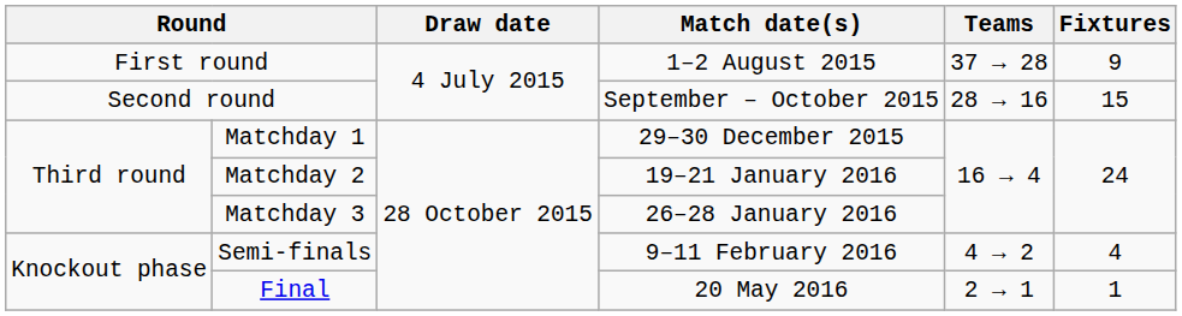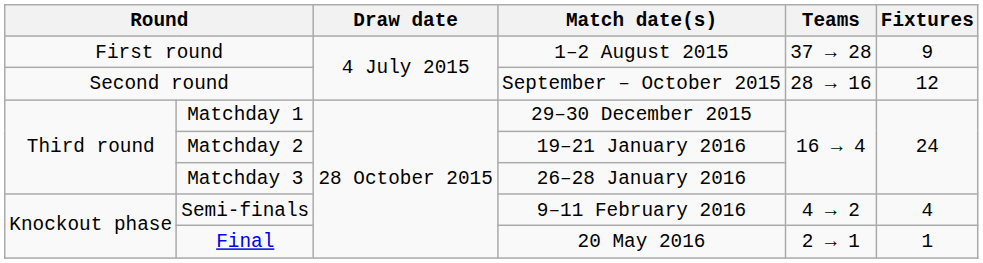Second round | Fixtures: 15 -> 12
